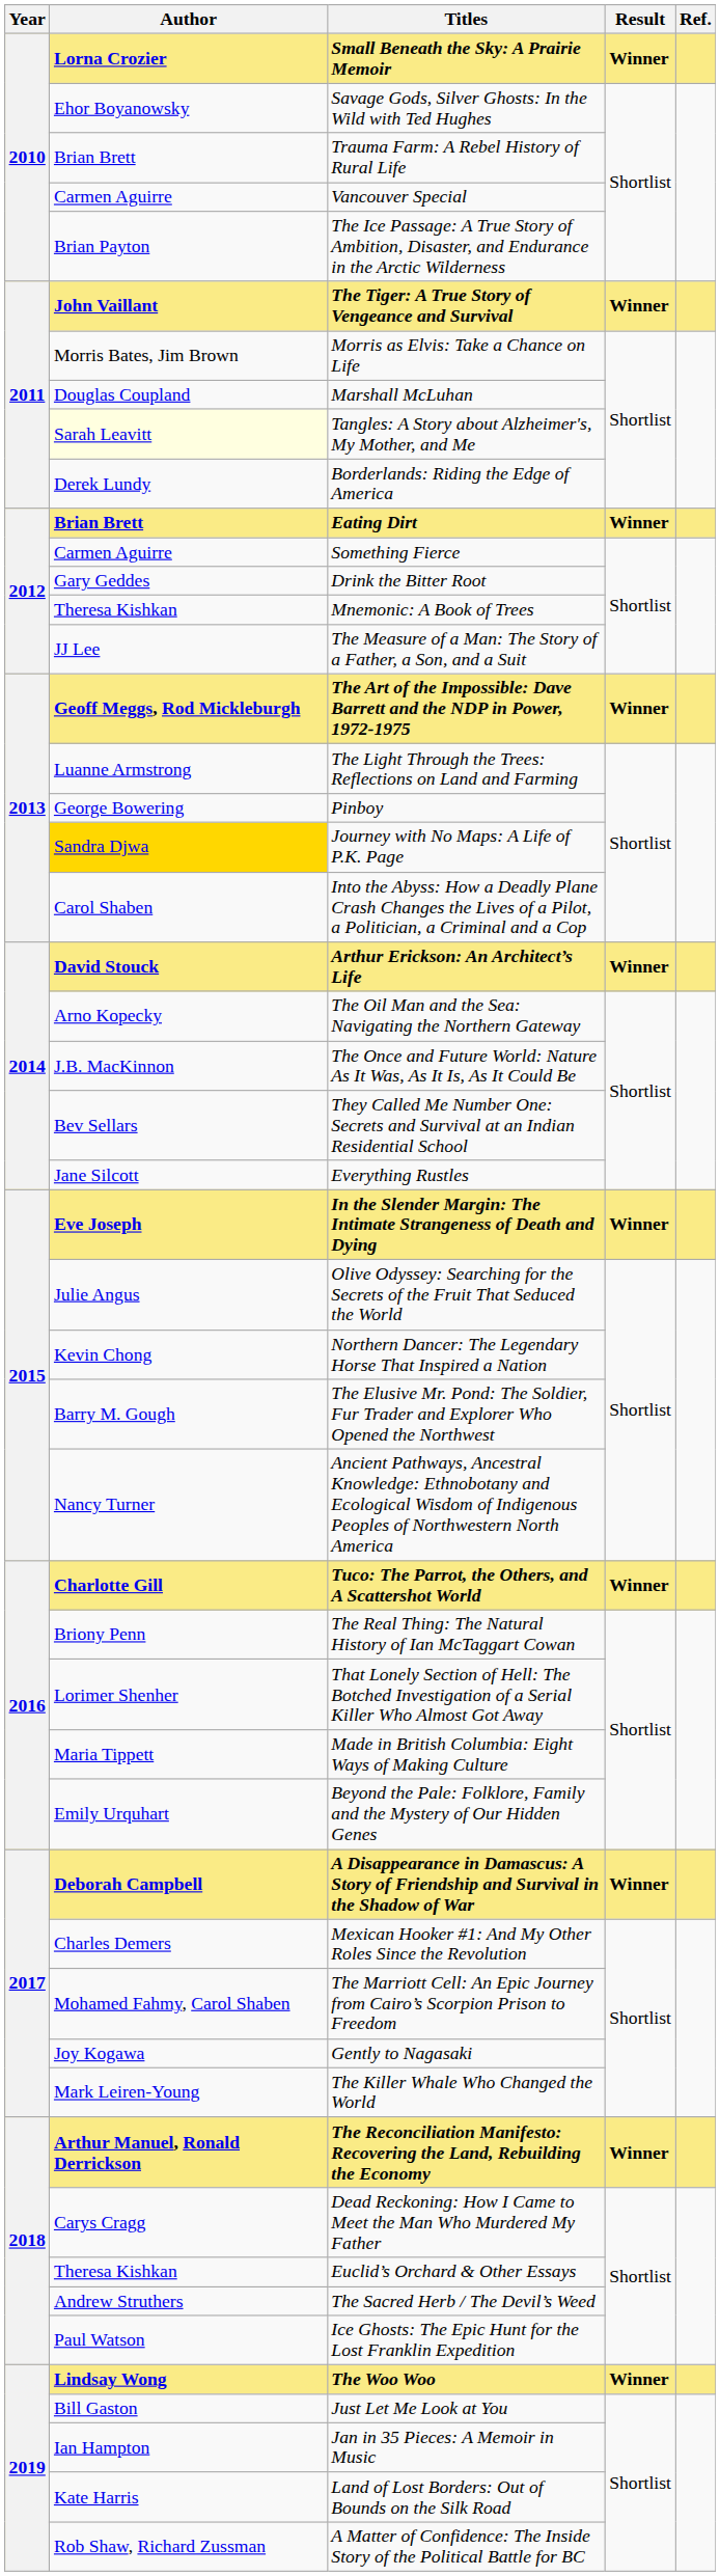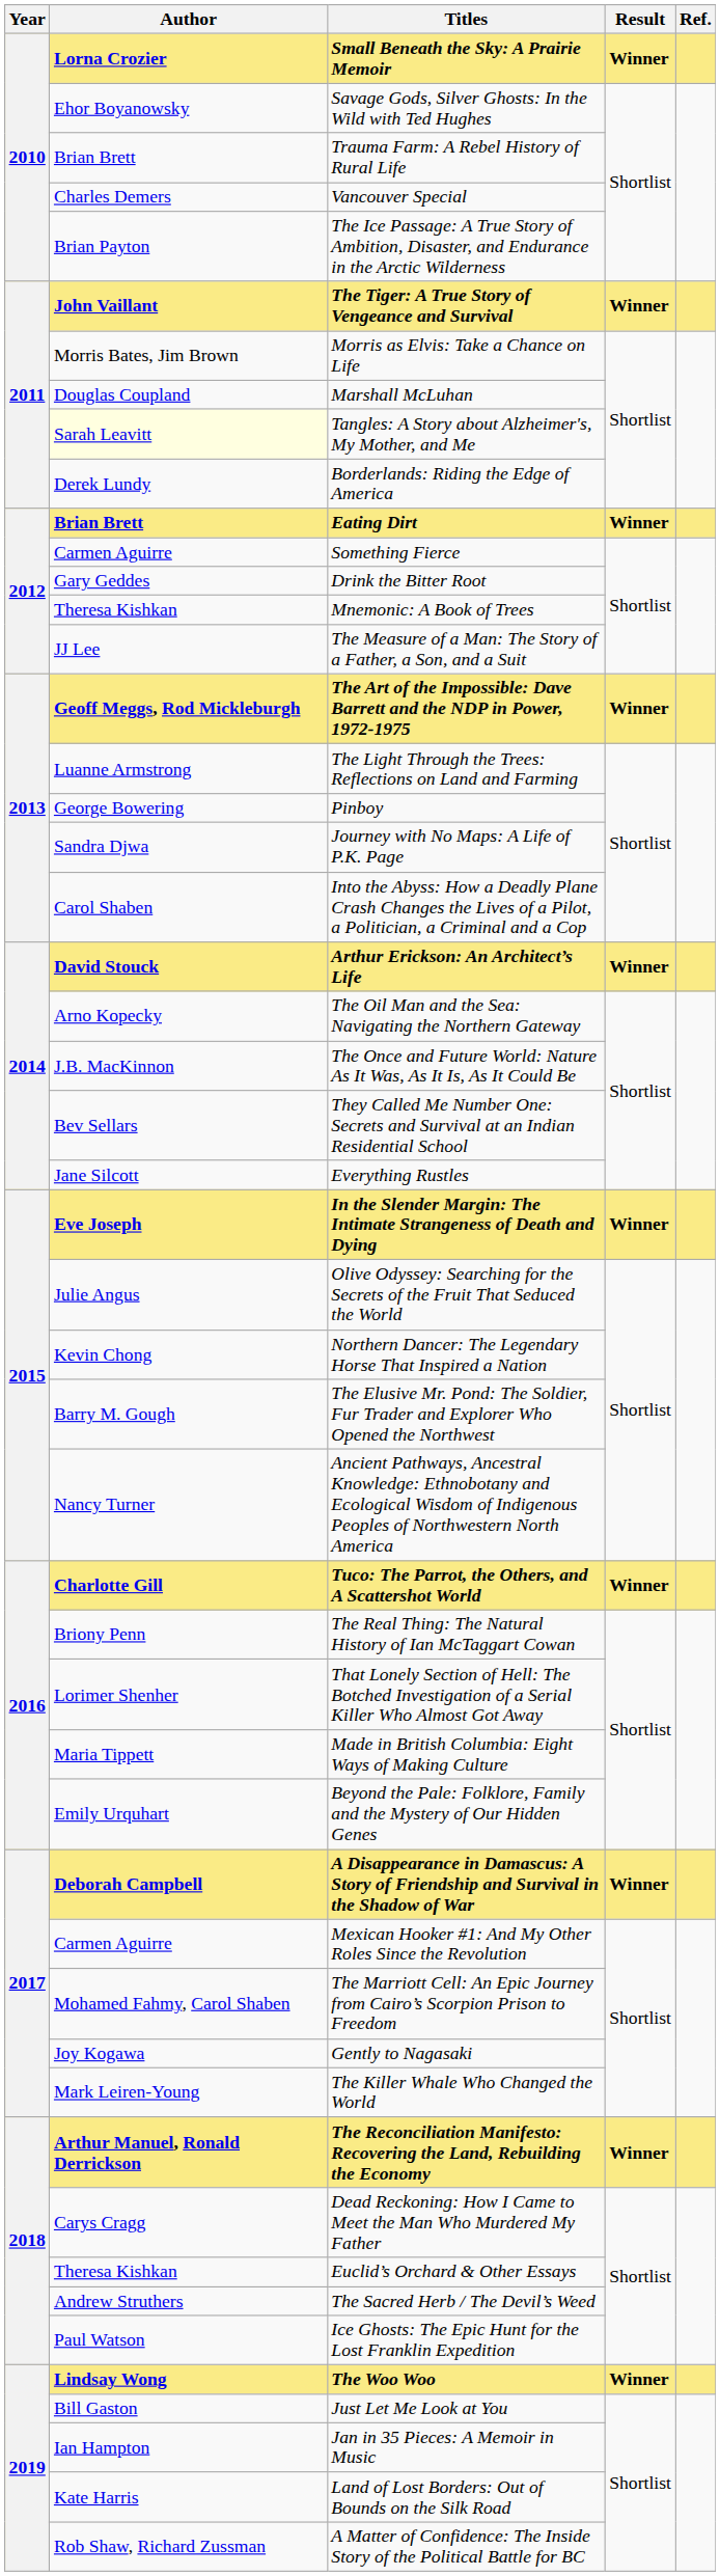Vancouver Special | Author: Carmen Aguirre -> Charles Demers
Journey with No Maps: A Life of P.K. Page | Author: gold background -> no background
Mexican Hooker #1: And My Other Roles Since the Revolution | Author: Charles Demers -> Carmen Aguirre
